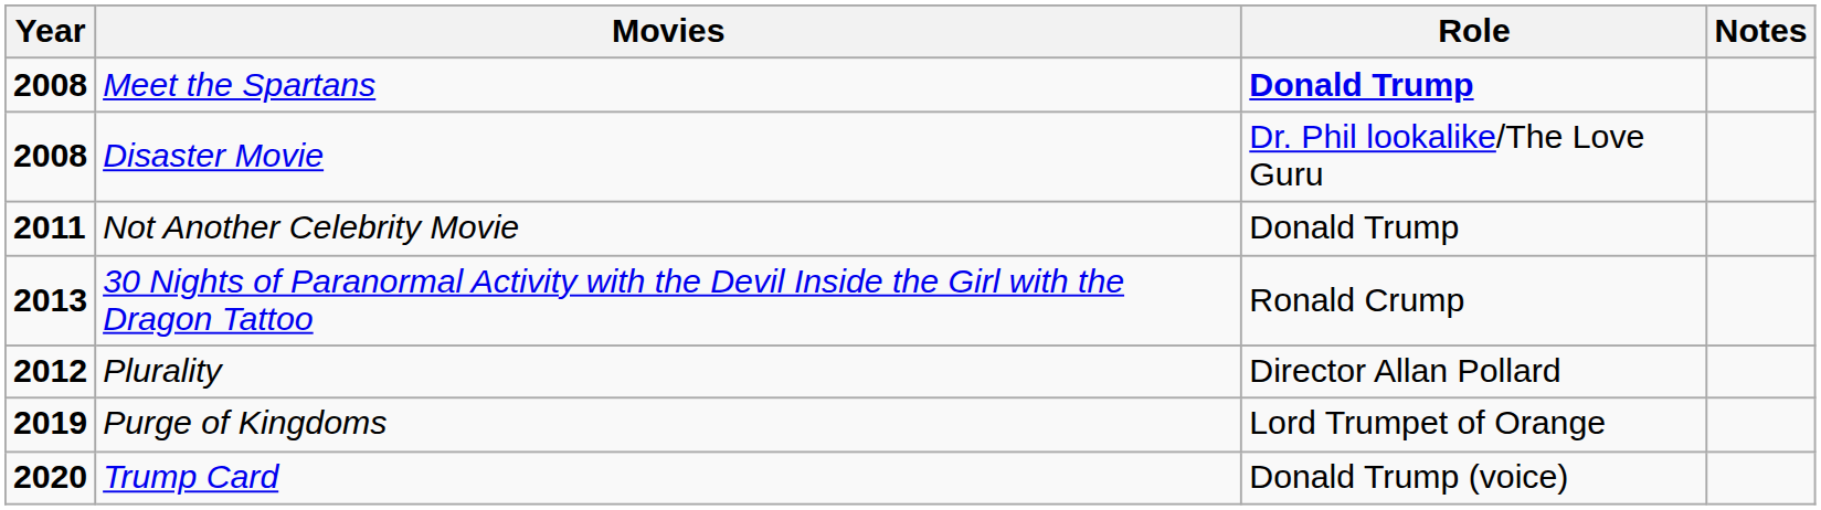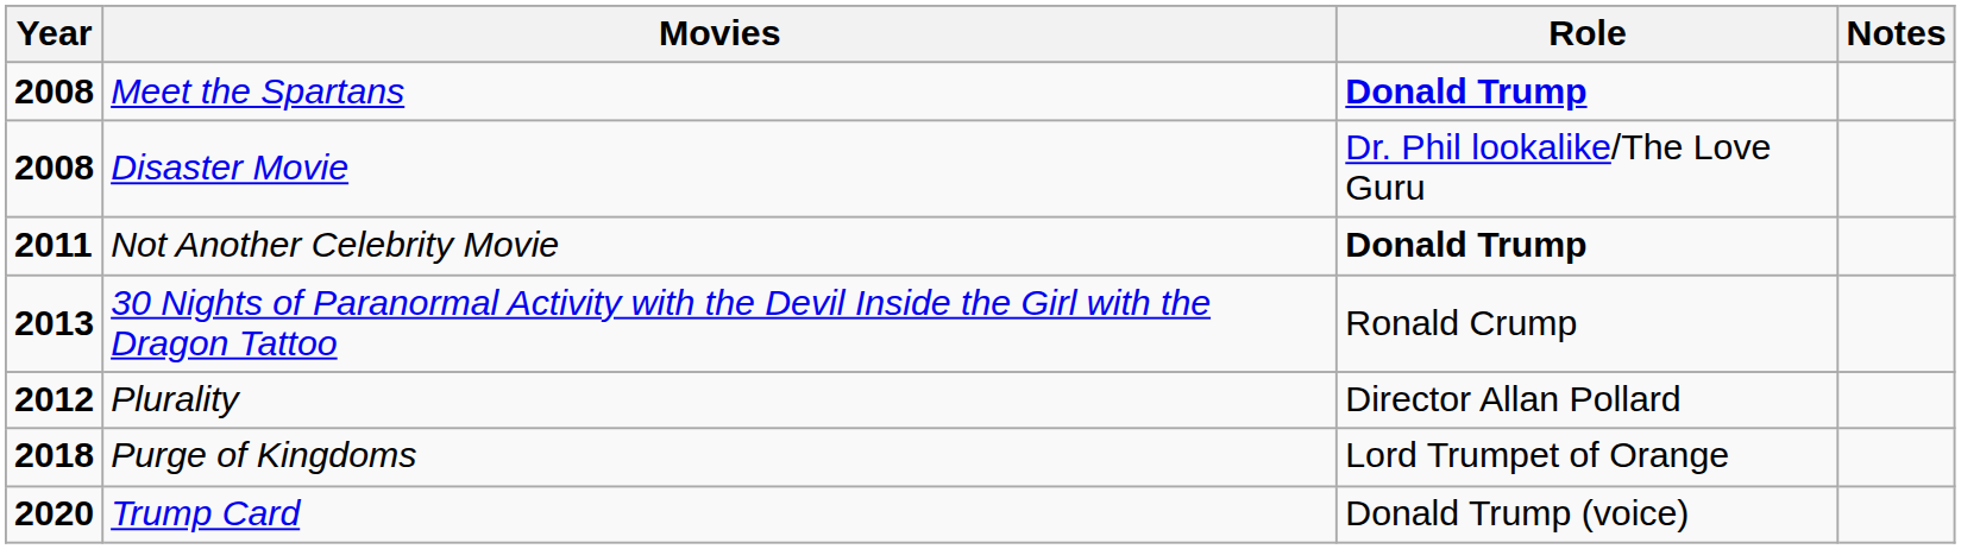Not Another Celebrity Movie | Role: normal -> bold
Purge of Kingdoms | Year: 2019 -> 2018
